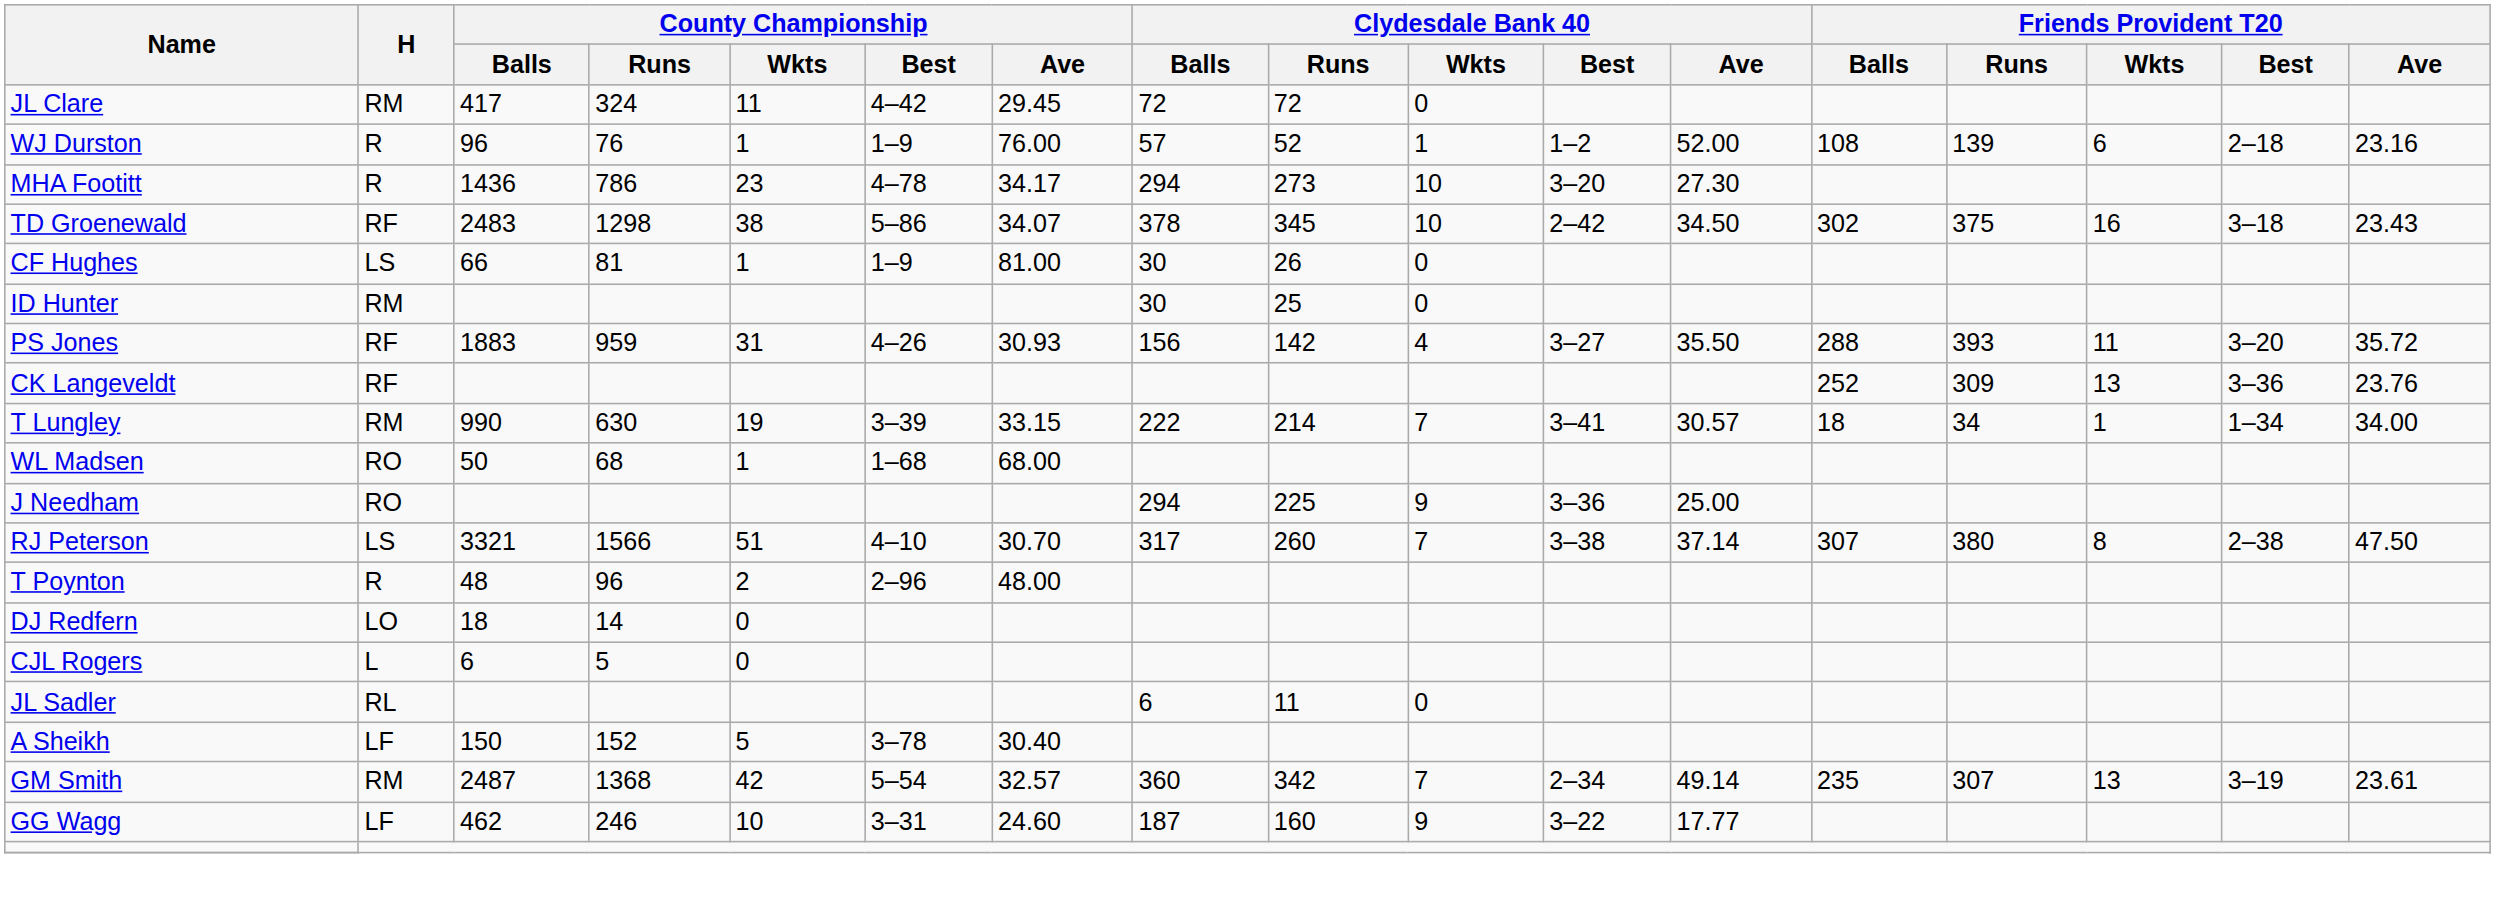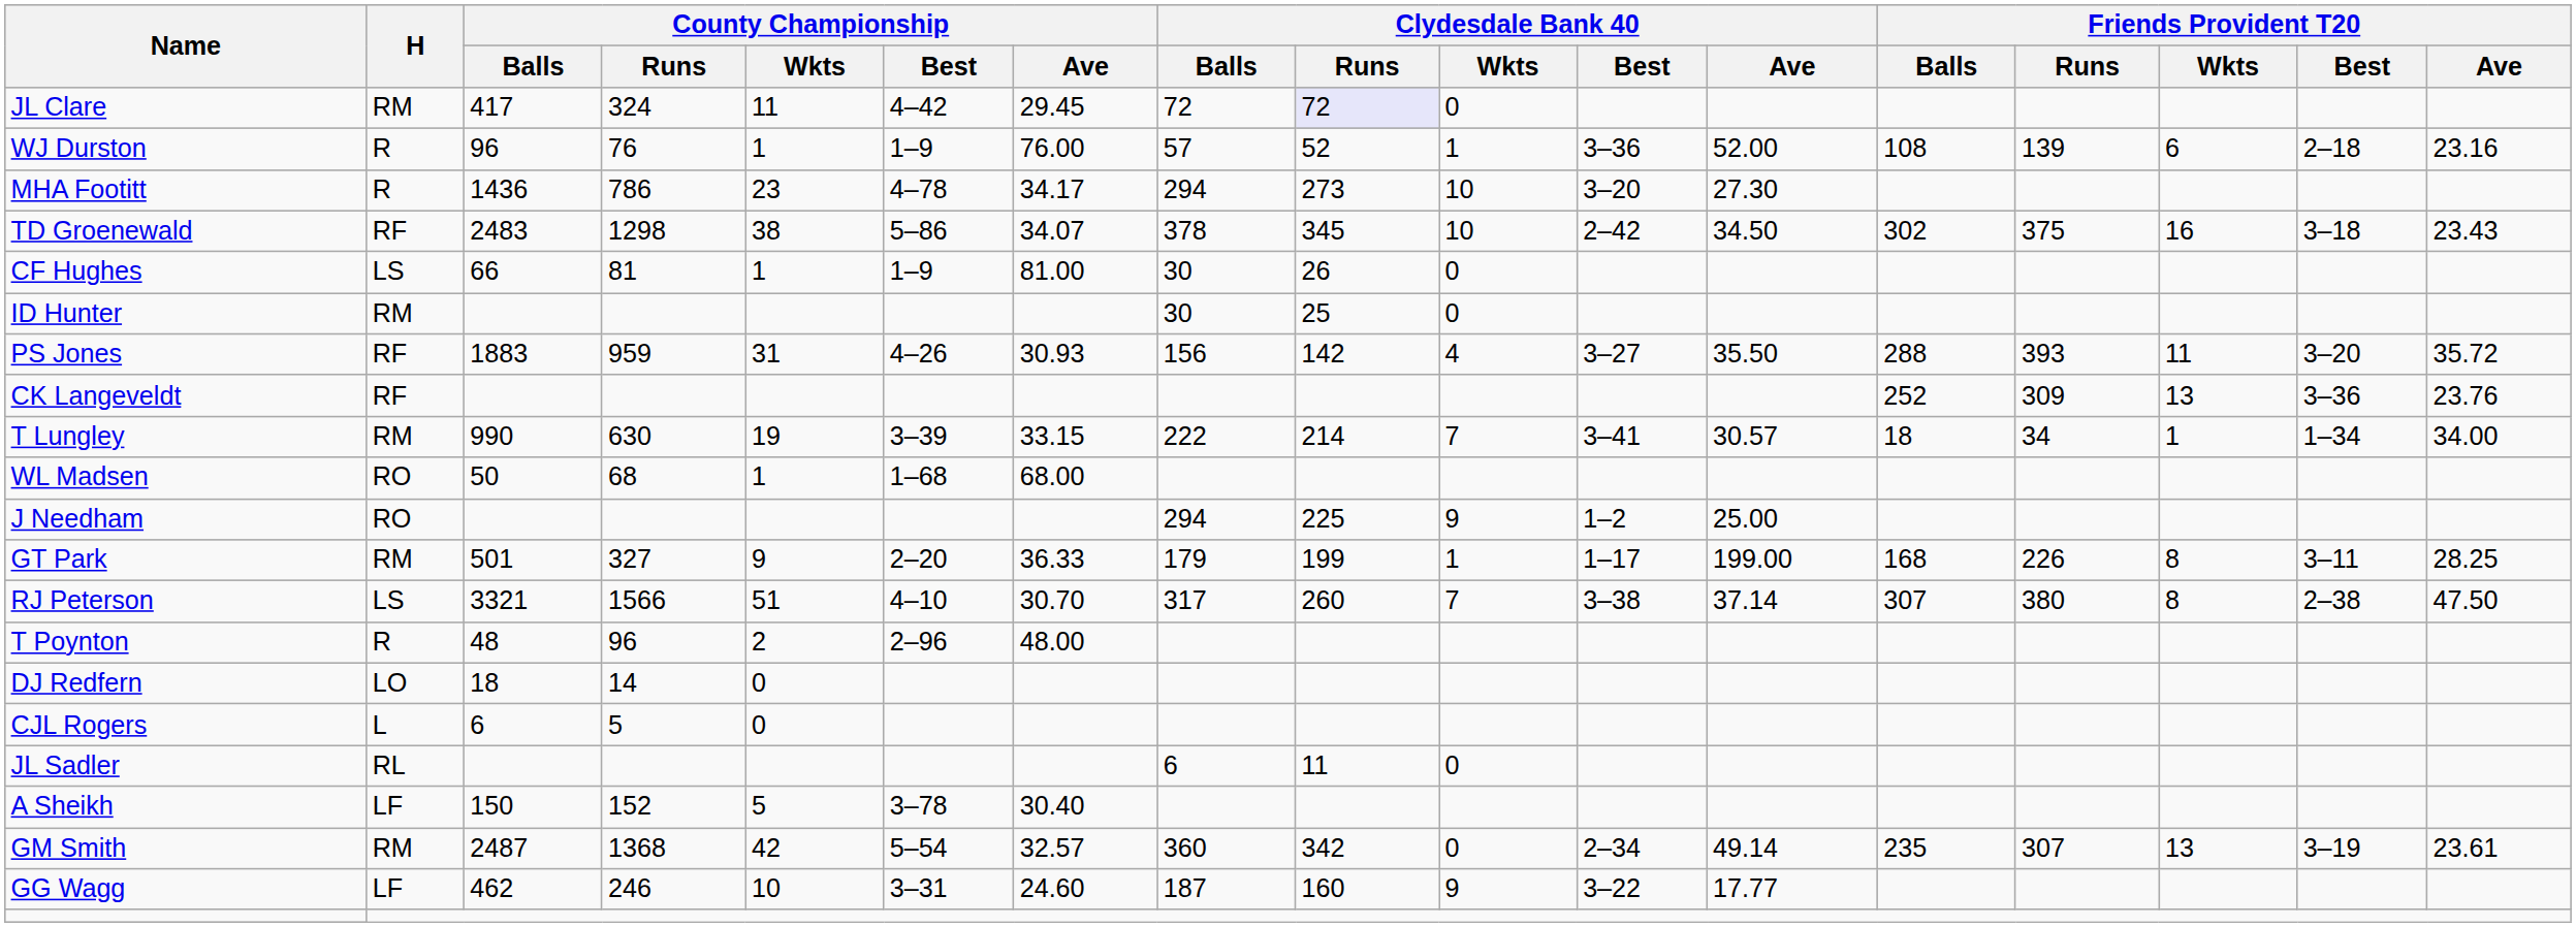JL Clare | Clydesdale Bank 40 / Runs: no background -> lavender background
WJ Durston | Clydesdale Bank 40 / Best: 1–2 -> 3–36
J Needham | Clydesdale Bank 40 / Best: 3–36 -> 1–2
+ row: GT Park | RM | 501 | 327 | 9 | 2–20 | 36.33 | 179 | 199 | 1 | 1–17 | 199.00 | 168 | 226 | 8 | 3–11 | 28.25
GM Smith | Clydesdale Bank 40 / Wkts: 7 -> 0
